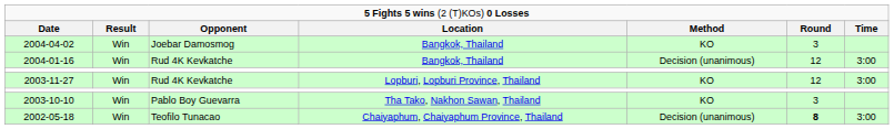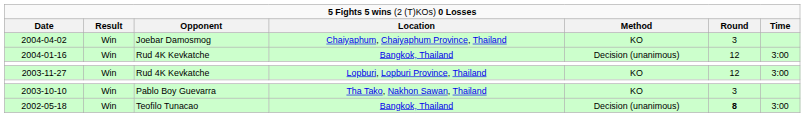2004-04-02 | column 4: Bangkok, Thailand -> Chaiyaphum, Chaiyaphum Province, Thailand
2002-05-18 | column 4: Chaiyaphum, Chaiyaphum Province, Thailand -> Bangkok, Thailand
